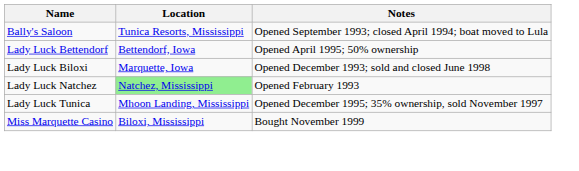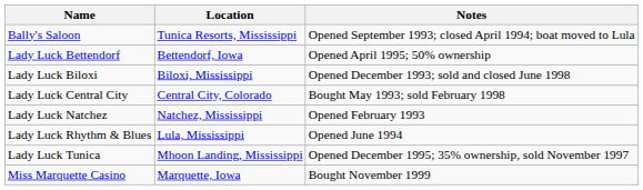Lady Luck Biloxi | Location: Marquette, Iowa -> Biloxi, Mississippi
+ row: Lady Luck Central City | Central City, Colorado | Bought May 1993; sold February 1998
Lady Luck Natchez | Location: lightgreen background -> no background
+ row: Lady Luck Rhythm & Blues | Lula, Mississippi | Opened June 1994
Miss Marquette Casino | Location: Biloxi, Mississippi -> Marquette, Iowa
